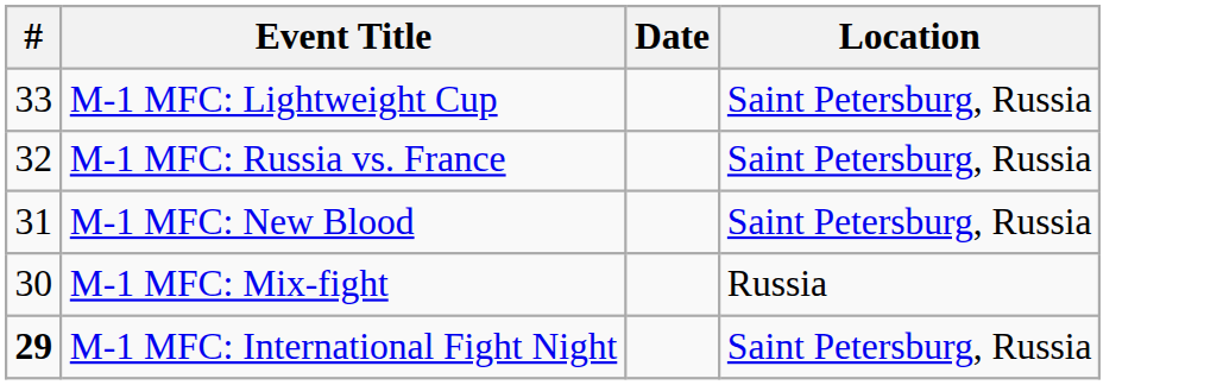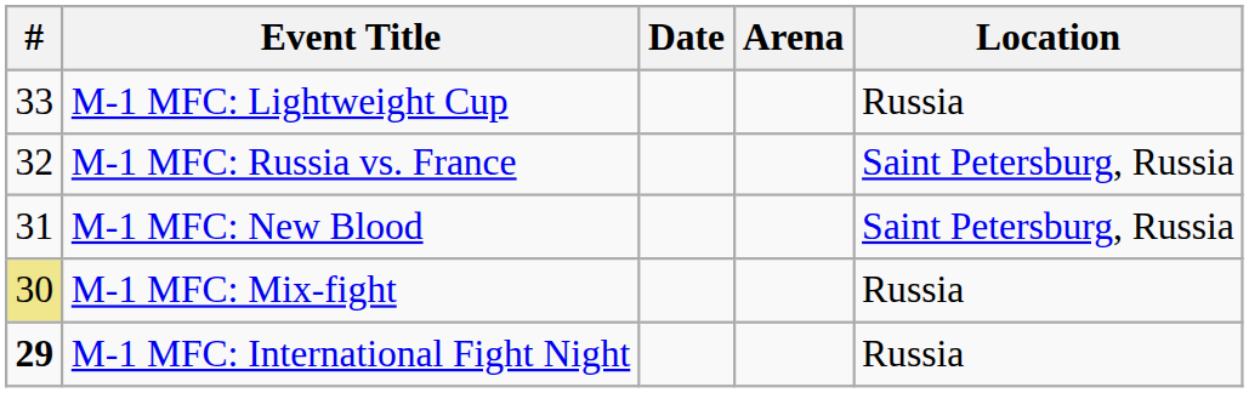+ column: Arena
M-1 MFC: Lightweight Cup | Location: Saint Petersburg, Russia -> Russia
M-1 MFC: Mix-fight | #: no background -> khaki background
M-1 MFC: International Fight Night | Location: Saint Petersburg, Russia -> Russia
